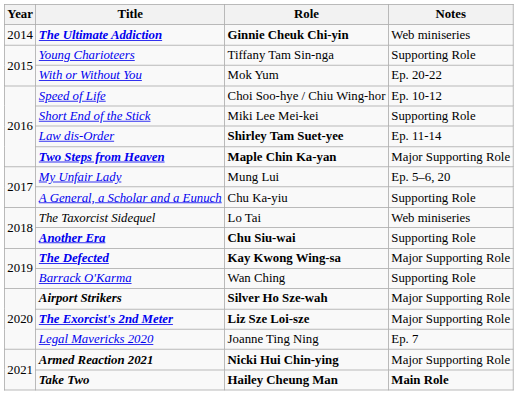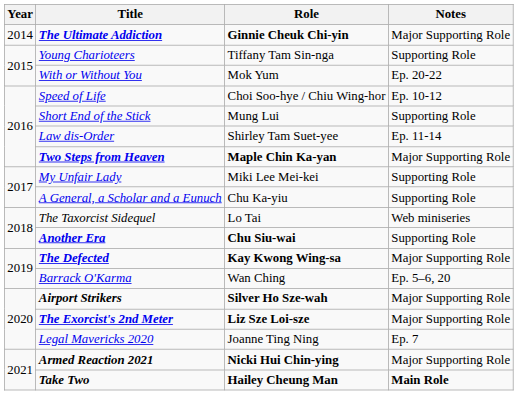The Ultimate Addiction | Notes: Web miniseries -> Major Supporting Role
Short End of the Stick | Role: Miki Lee Mei-kei -> Mung Lui
Law dis-Order | Role: bold -> normal
My Unfair Lady | Role: Mung Lui -> Miki Lee Mei-kei
My Unfair Lady | Notes: Ep. 5–6, 20 -> Supporting Role
Barrack O'Karma | Notes: Supporting Role -> Ep. 5–6, 20
